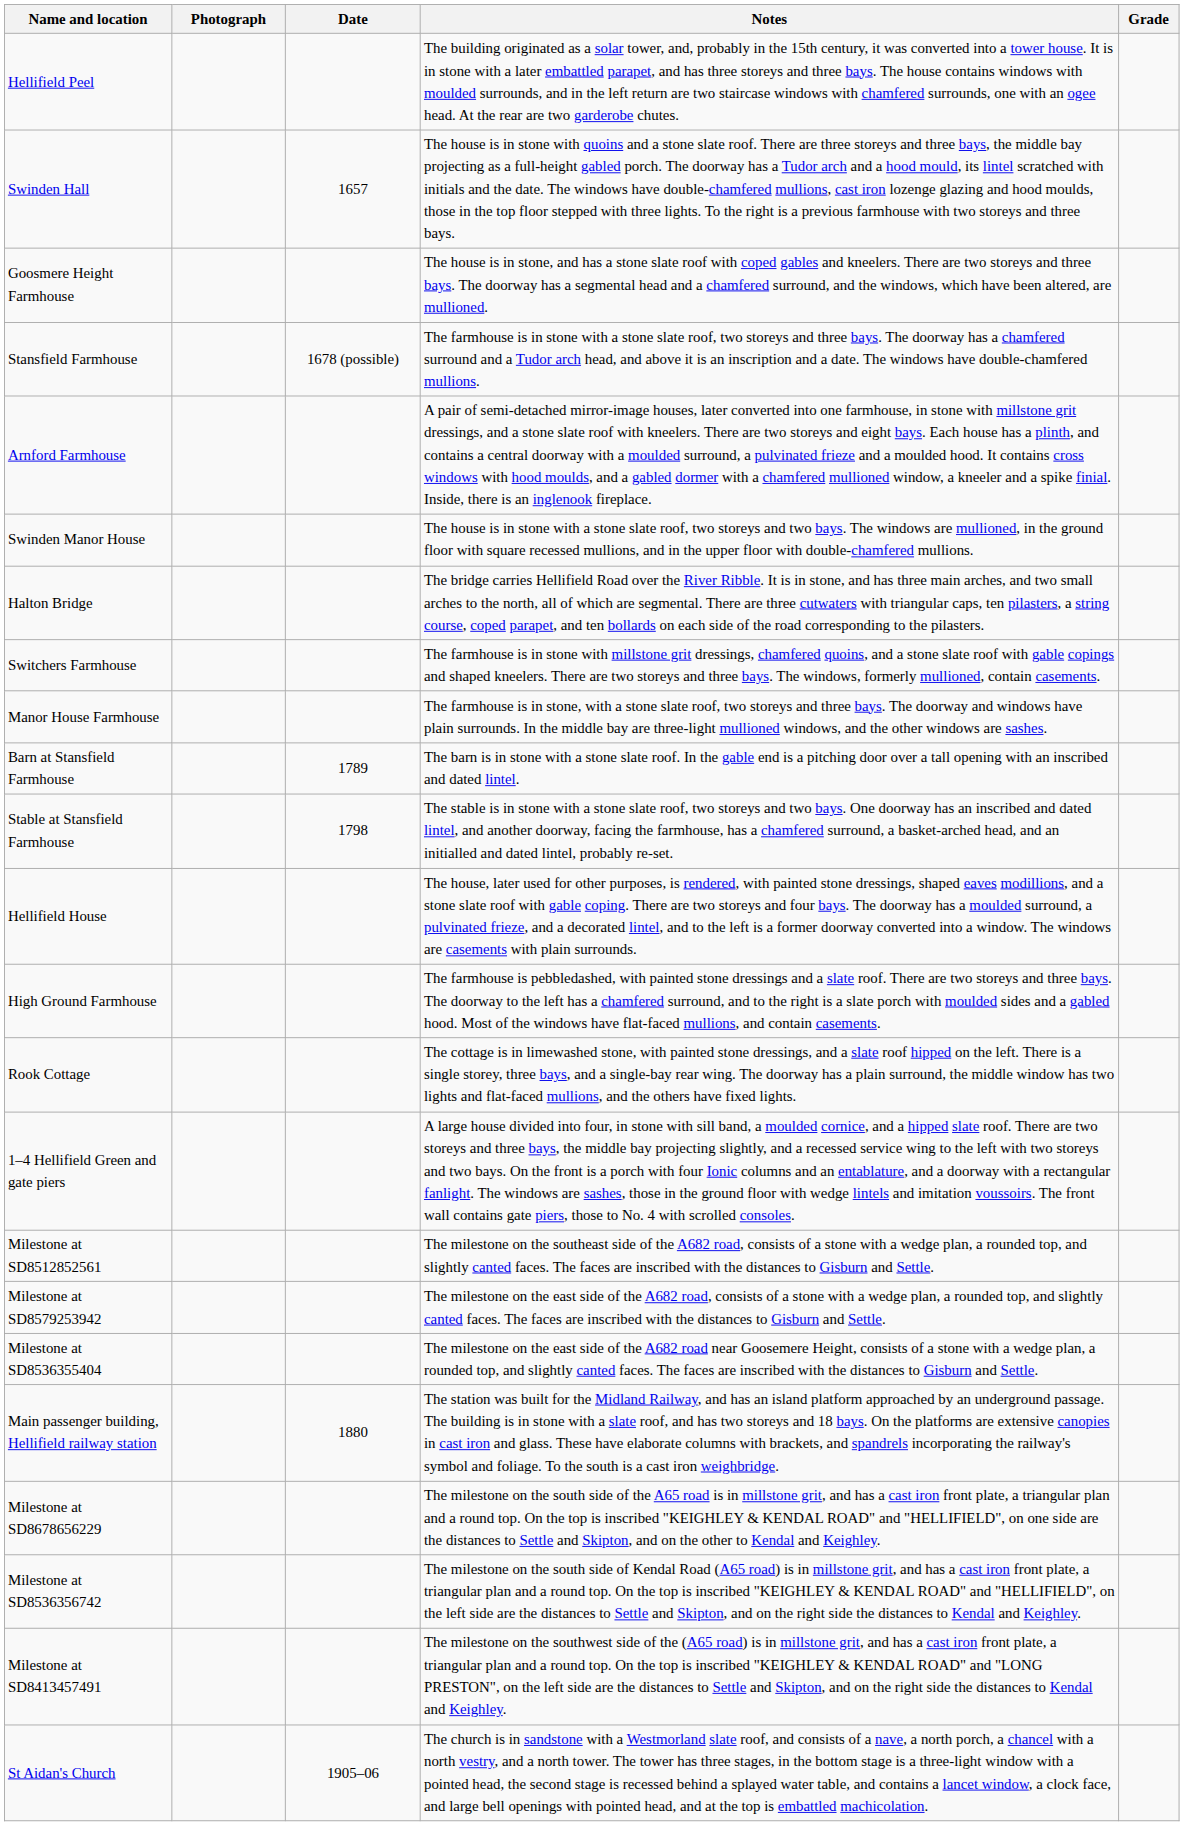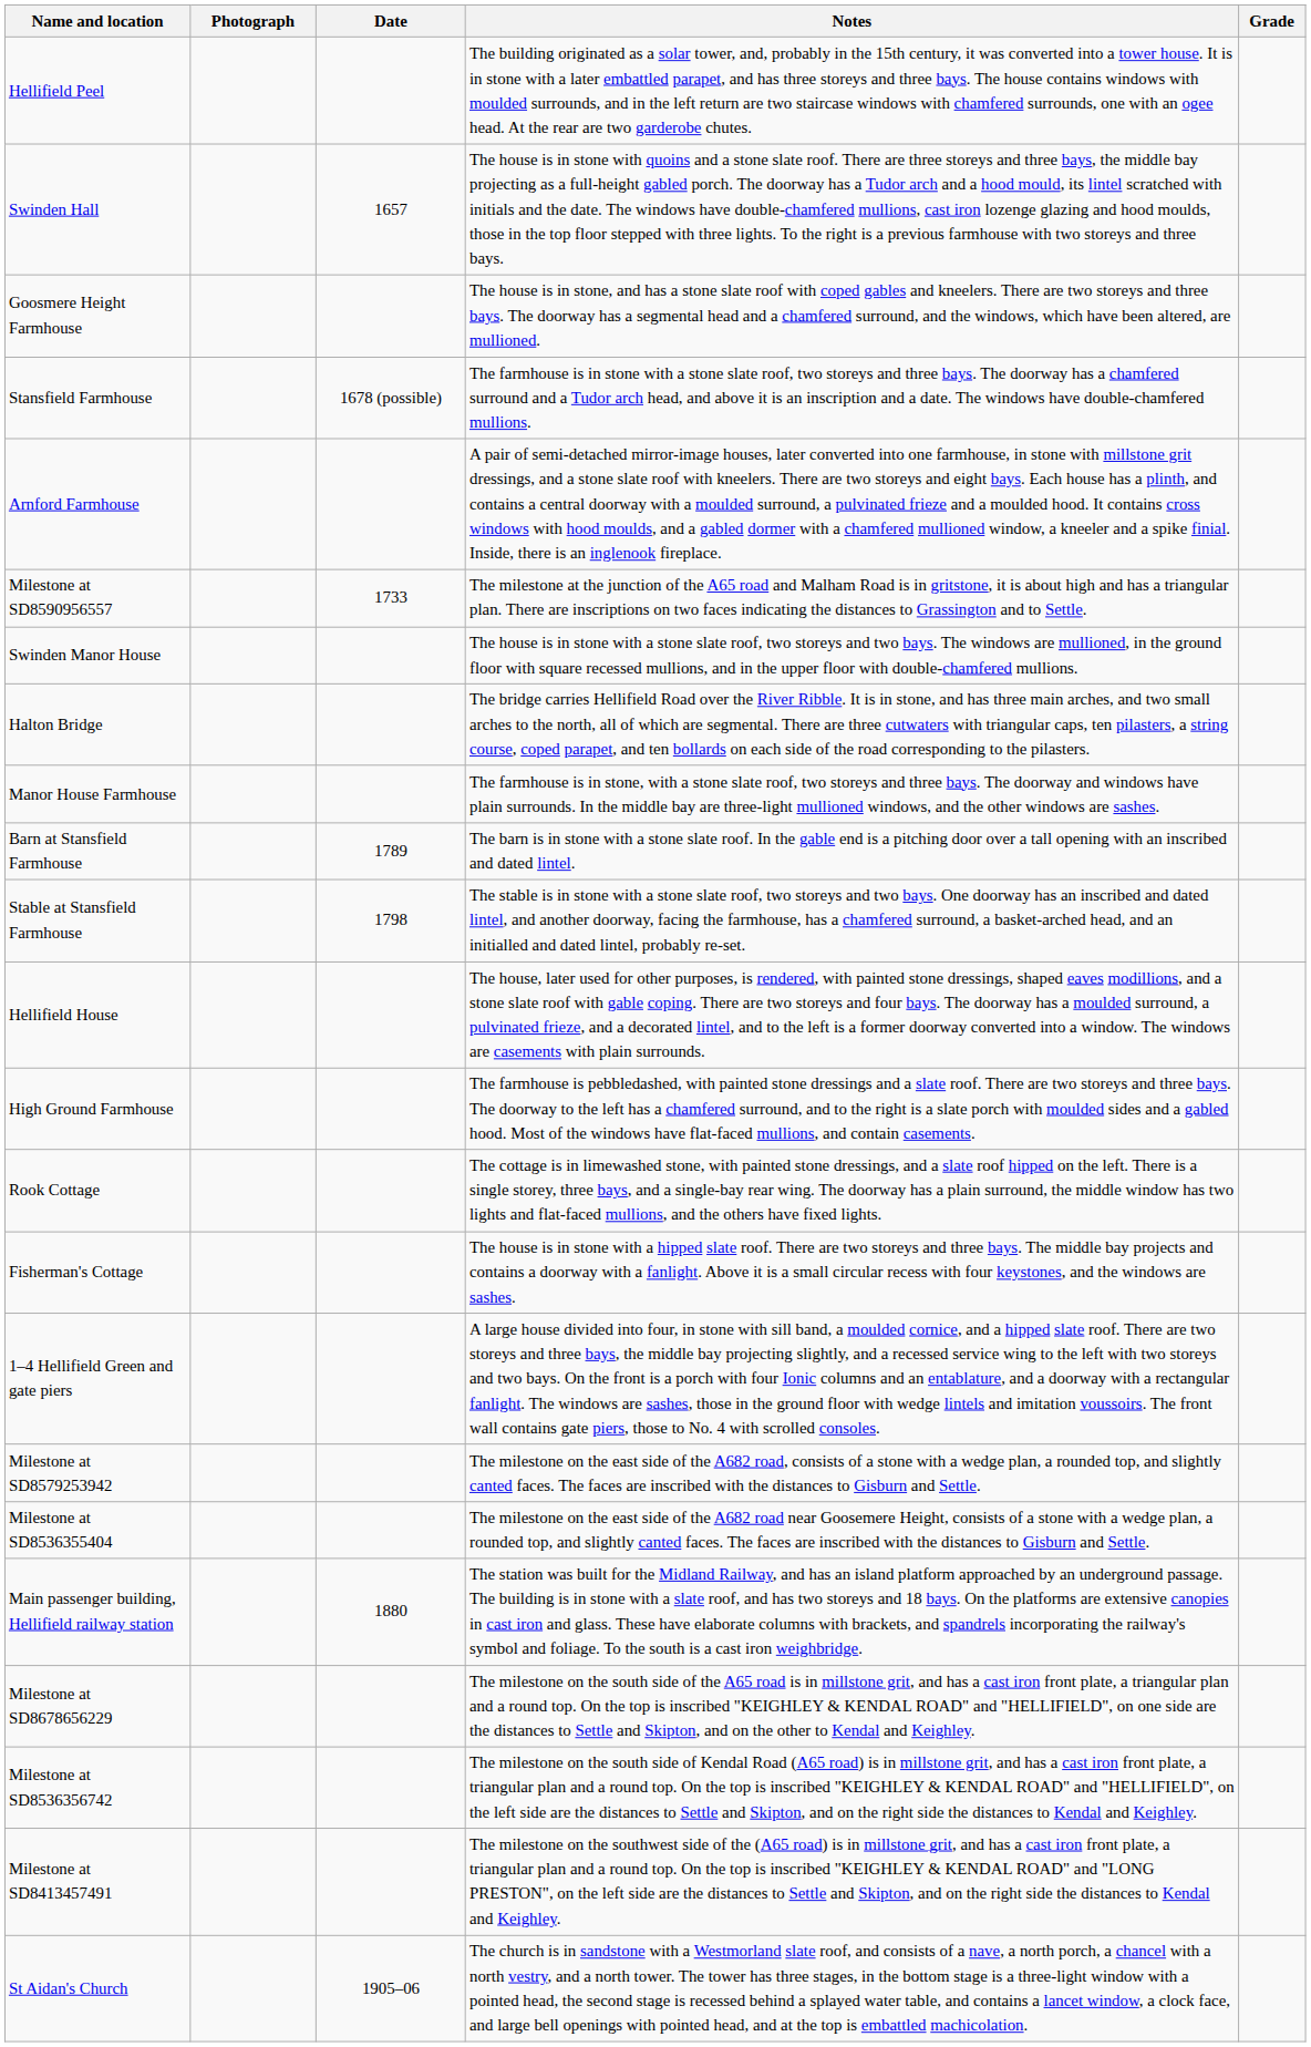+ row: Milestone at SD8590956557 | 1733 | The milestone at the junction of the A65 road and Malham Road is in gritstone, it is about high and has a triangular plan. There are inscriptions on two faces indicating the distances to Grassington and to Settle.
- row: Switchers Farmhouse | The farmhouse is in stone with millstone grit dressings, chamfered quoins, and a stone slate roof with gable copings and shaped kneelers. There are two storeys and three bays. The windows, formerly mullioned, contain casements.
+ row: Fisherman's Cottage | The house is in stone with a hipped slate roof. There are two storeys and three bays. The middle bay projects and contains a doorway with a fanlight. Above it is a small circular recess with four keystones, and the windows are sashes.
- row: Milestone at SD8512852561 | The milestone on the southeast side of the A682 road, consists of a stone with a wedge plan, a rounded top, and slightly canted faces. The faces are inscribed with the distances to Gisburn and Settle.
